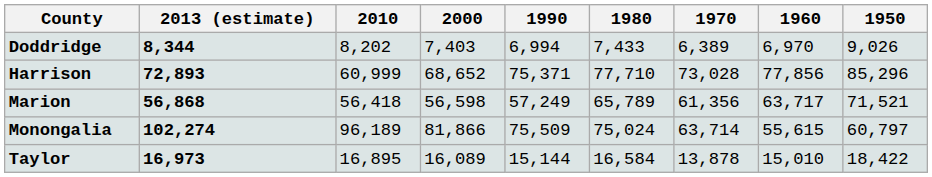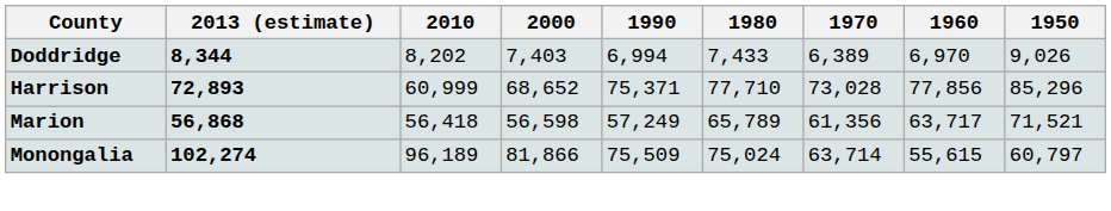- row: Taylor | 16,973 | 16,895 | 16,089 | 15,144 | 16,584 | 13,878 | 15,010 | 18,422
